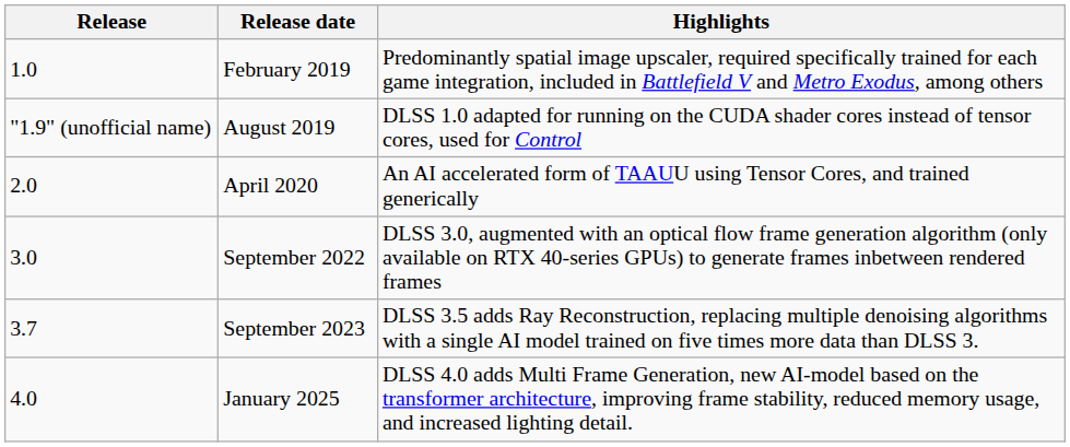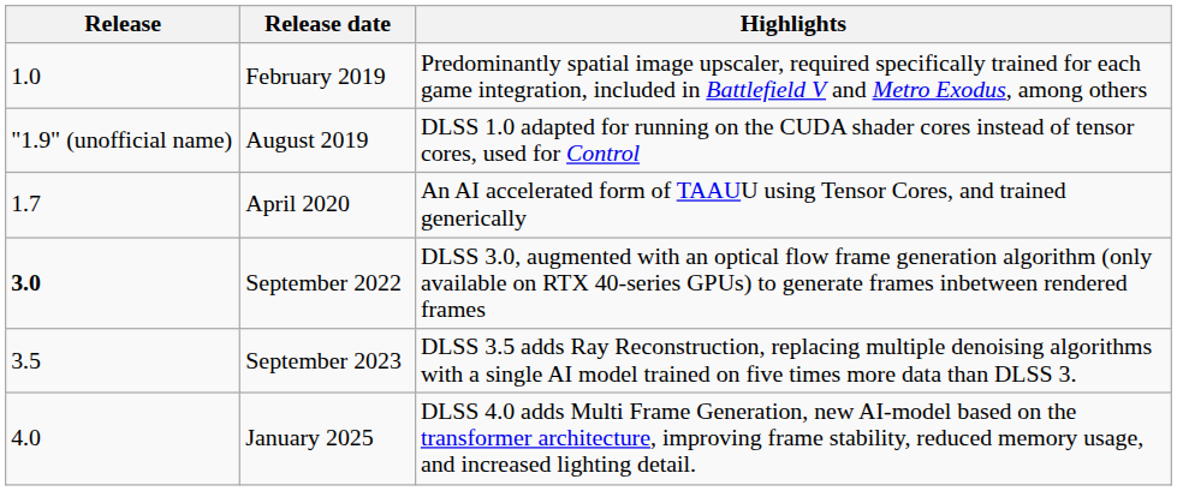April 2020 | Release: 2.0 -> 1.7
September 2022 | Release: normal -> bold
September 2023 | Release: 3.7 -> 3.5
